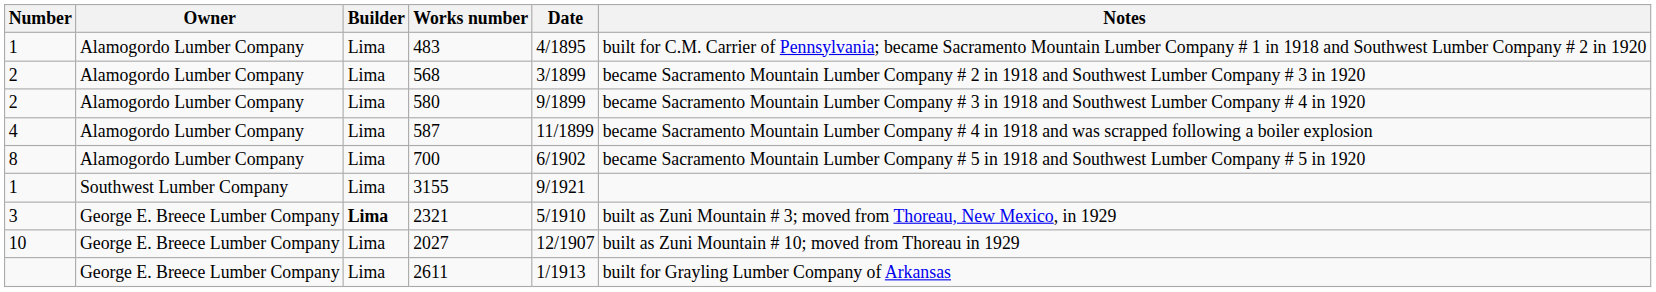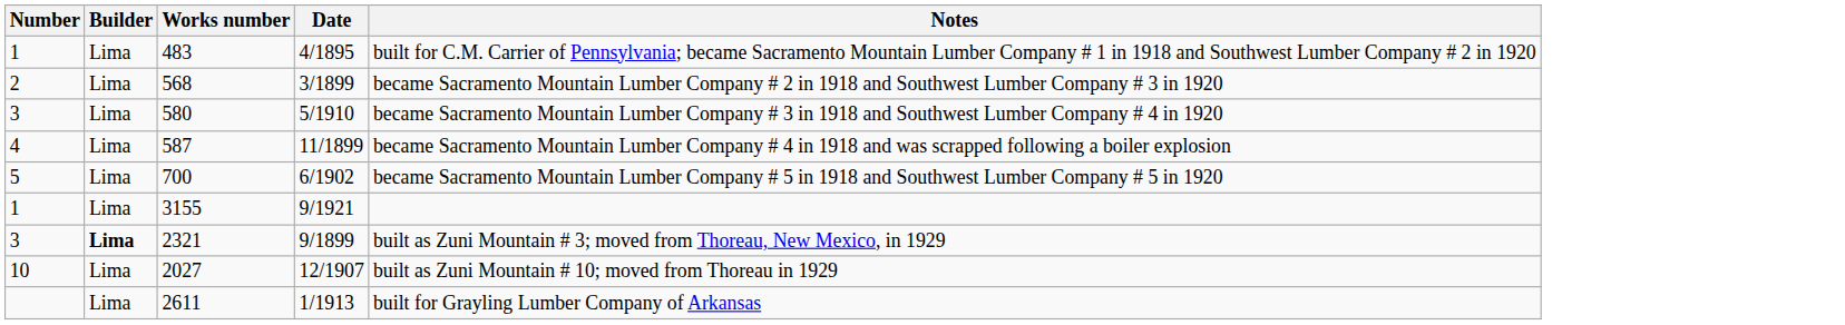- column: Owner | Alamogordo Lumber Company | Alamogordo Lumber Company | Alamogordo Lumber Company | Alamogordo Lumber Company | Alamogordo Lumber Company | Southwest Lumber Company | George E. Breece Lumber Company | George E. Breece Lumber Company | George E. Breece Lumber Company
580 | Number: 2 -> 3
580 | Date: 9/1899 -> 5/1910
700 | Number: 8 -> 5
2321 | Date: 5/1910 -> 9/1899
